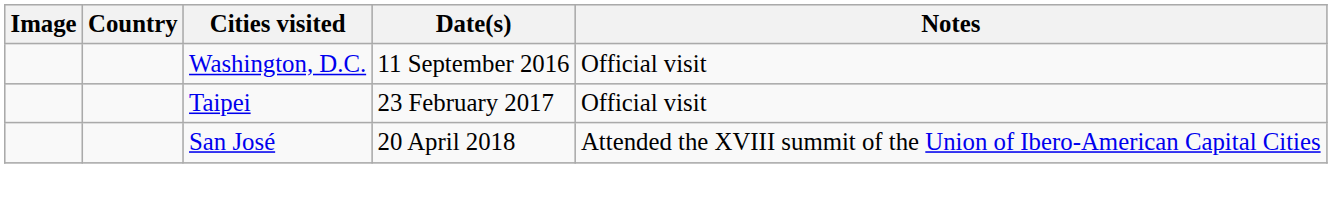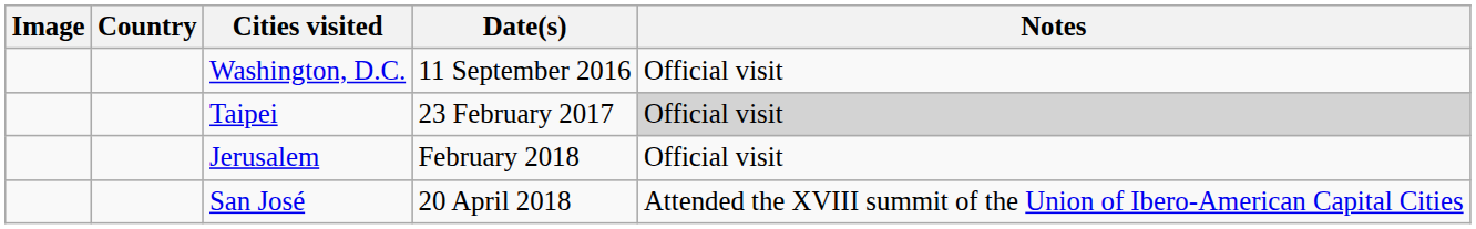Taipei | Notes: no background -> lightgrey background
+ row: Jerusalem | February 2018 | Official visit
